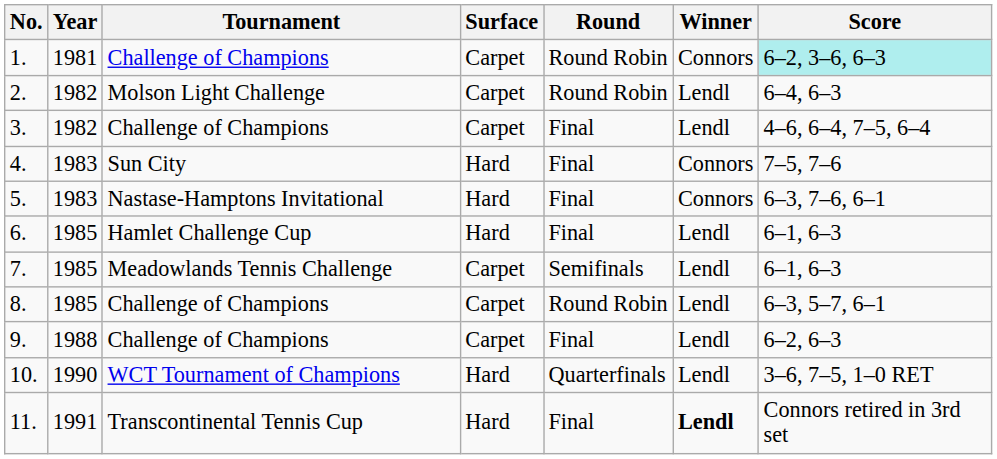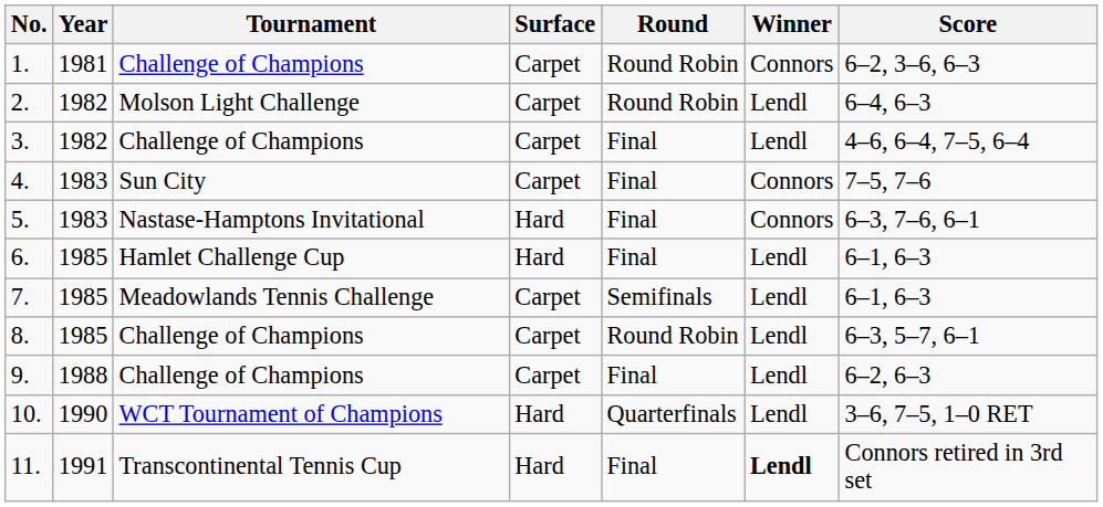1. | Score: paleturquoise background -> no background
4. | Surface: Hard -> Carpet
